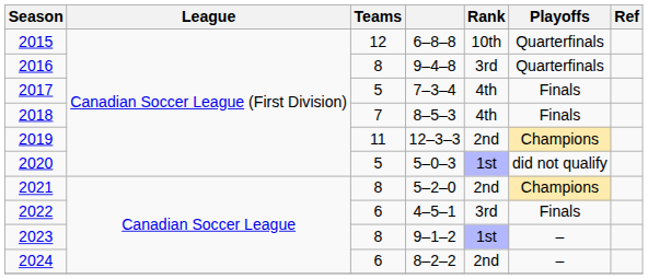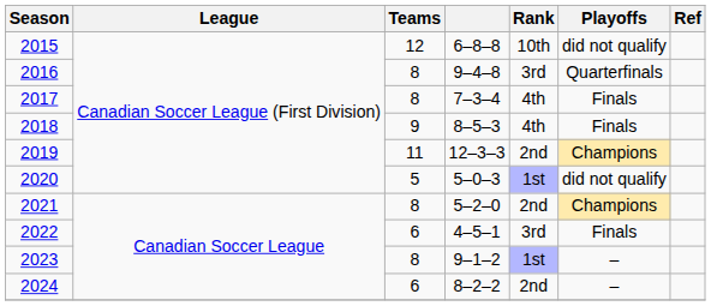2015 | Playoffs: Quarterfinals -> did not qualify
2017 | Teams: 5 -> 8
2018 | Teams: 7 -> 9
